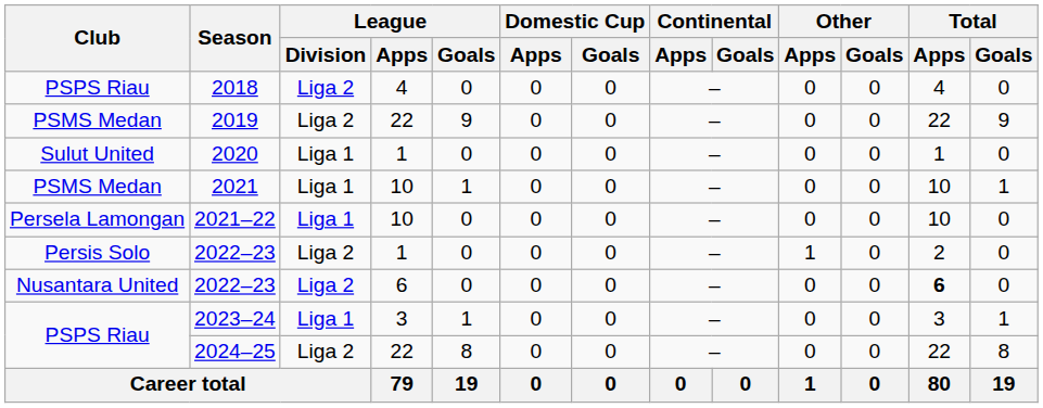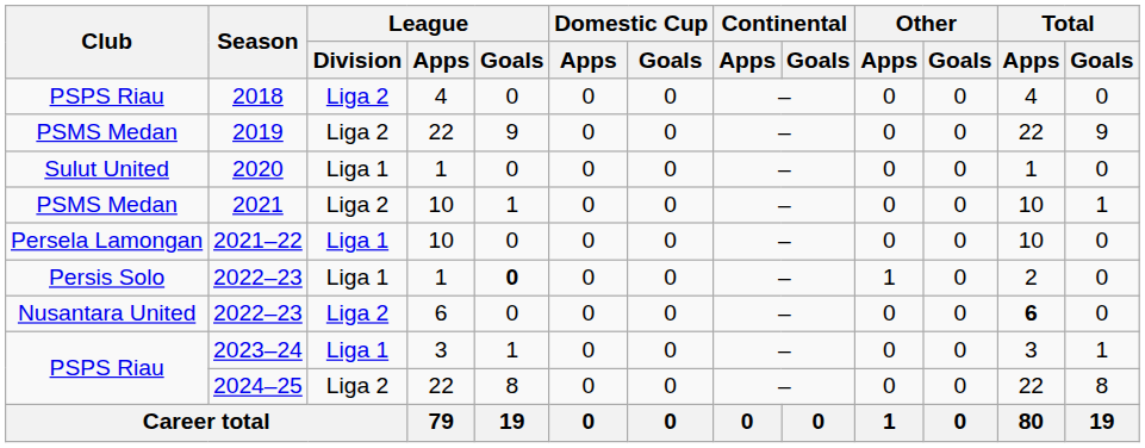2021 | League / Division: Liga 1 -> Liga 2
Persis Solo / 2022–23 | League / Division: Liga 2 -> Liga 1
Persis Solo / 2022–23 | League / Goals: normal -> bold
